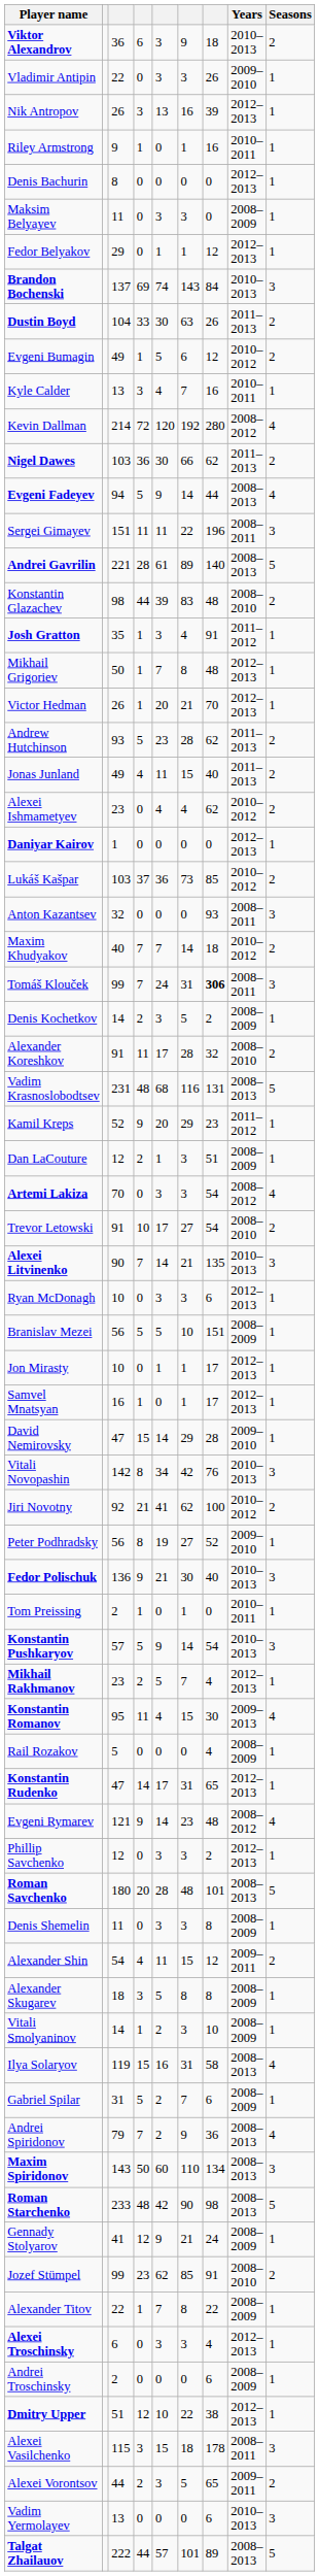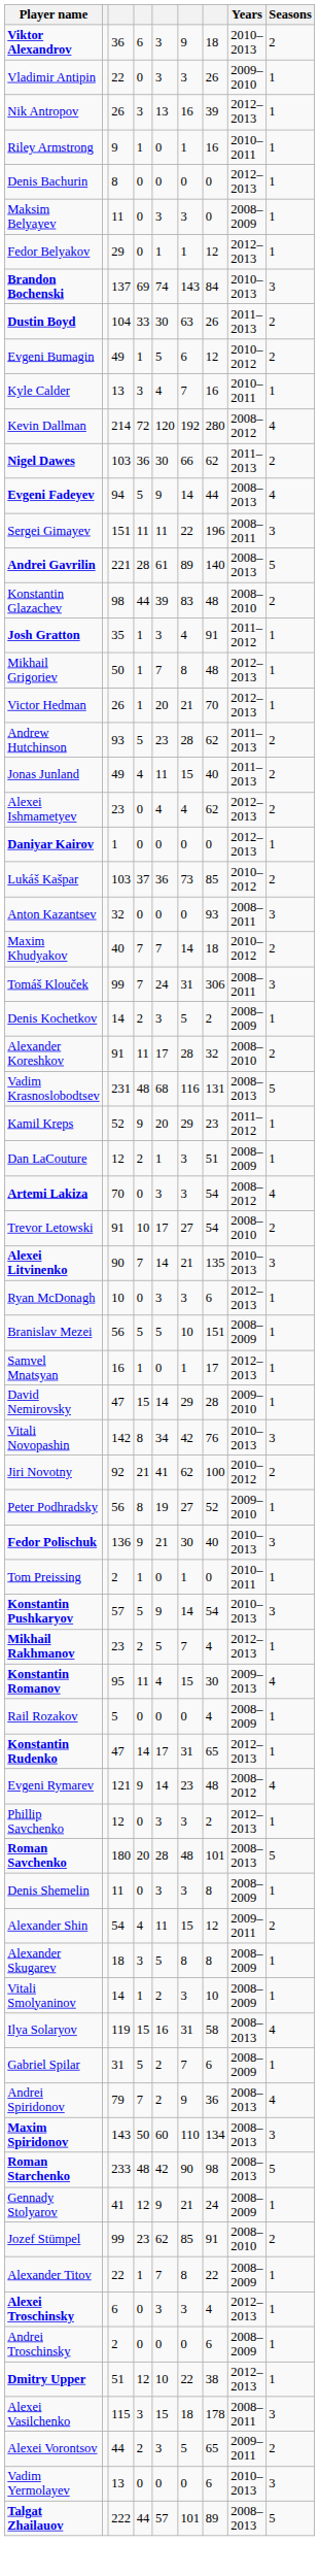Alexei Ishmametyev | Years: 2010–2012 -> 2012–2013
Tomáš Klouček | column 7: bold -> normal
- row: Jon Mirasty | 10 | 0 | 1 | 1 | 17 | 2012–2013 | 1
